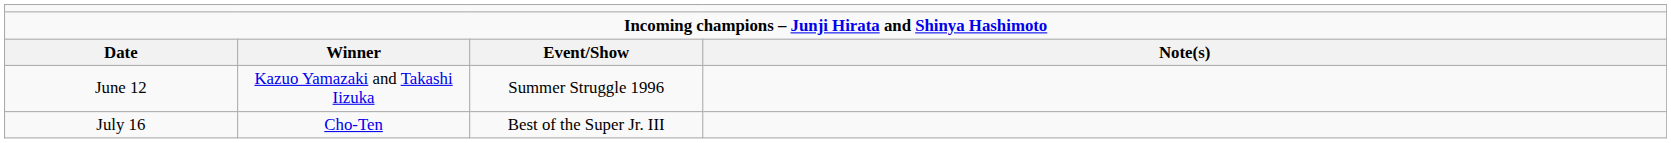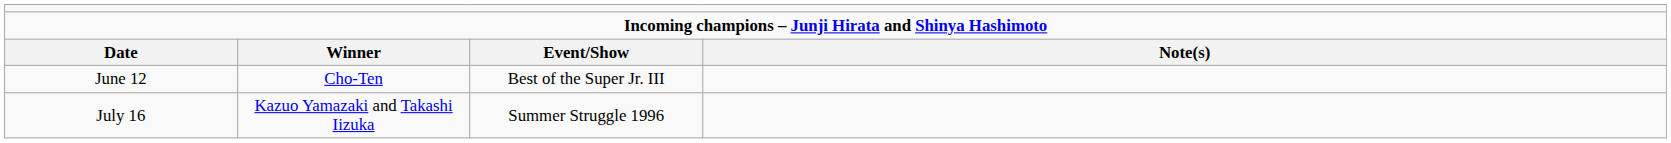June 12 | column 2: Kazuo Yamazaki and Takashi Iizuka -> Cho-Ten
June 12 | column 3: Summer Struggle 1996 -> Best of the Super Jr. III
July 16 | column 2: Cho-Ten -> Kazuo Yamazaki and Takashi Iizuka
July 16 | column 3: Best of the Super Jr. III -> Summer Struggle 1996
